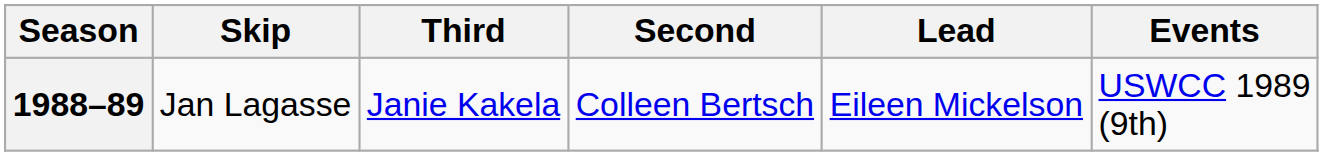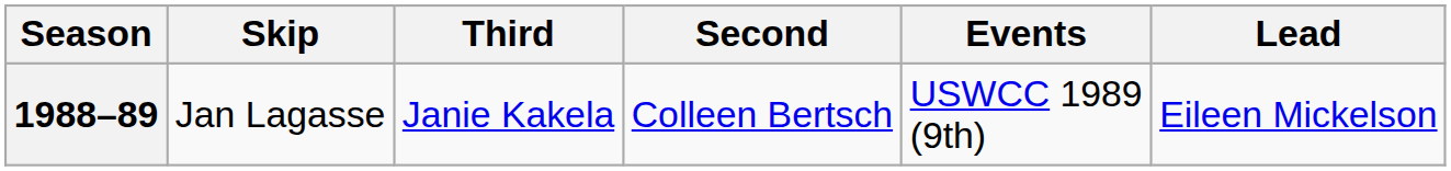columns swapped: Lead <-> Events
